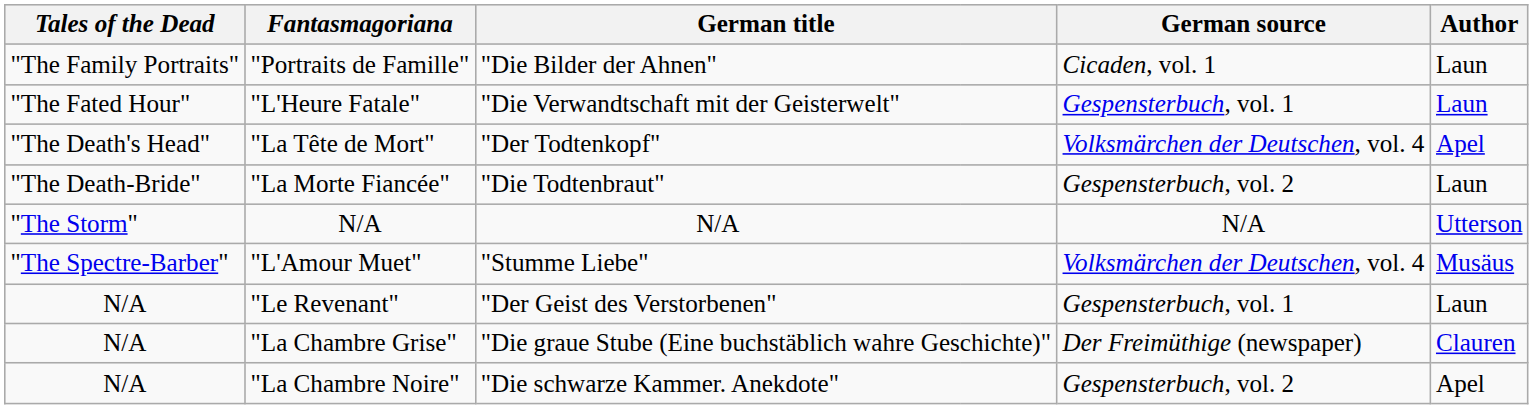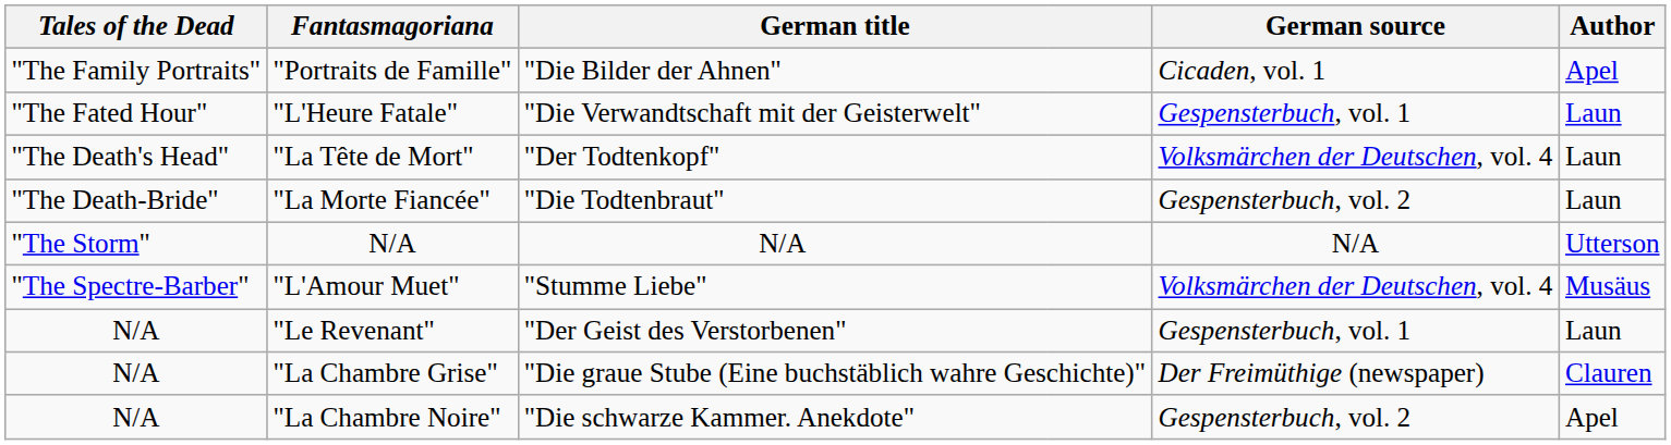"Portraits de Famille" | Author: Laun -> Apel
"La Tête de Mort" | Author: Apel -> Laun
